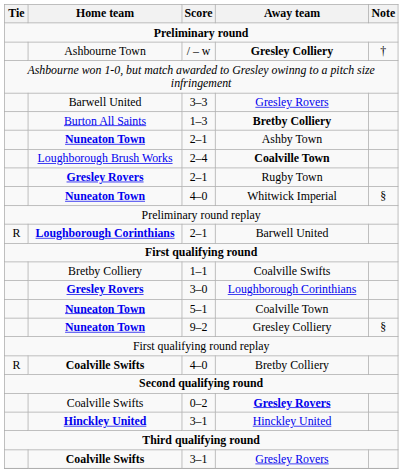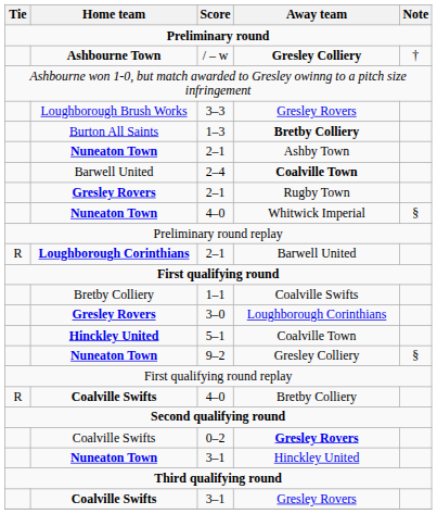/ – w | Home team: normal -> bold
3–3 | Home team: Barwell United -> Loughborough Brush Works
2–4 | Home team: Loughborough Brush Works -> Barwell United
5–1 | Home team: Nuneaton Town -> Hinckley United
3–1 / Hinckley United | Home team: Hinckley United -> Nuneaton Town
